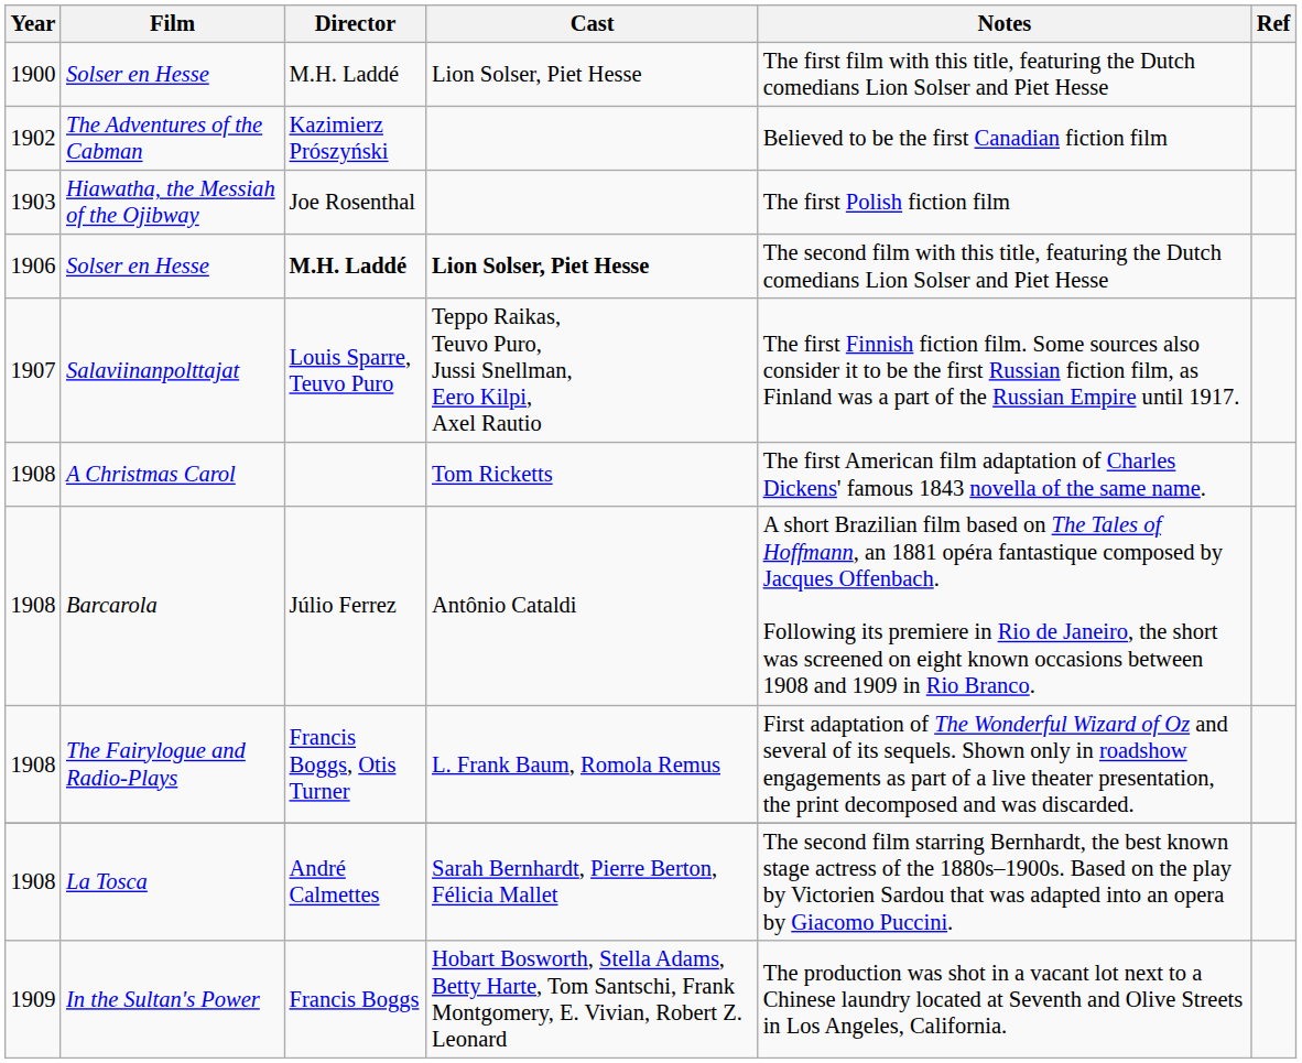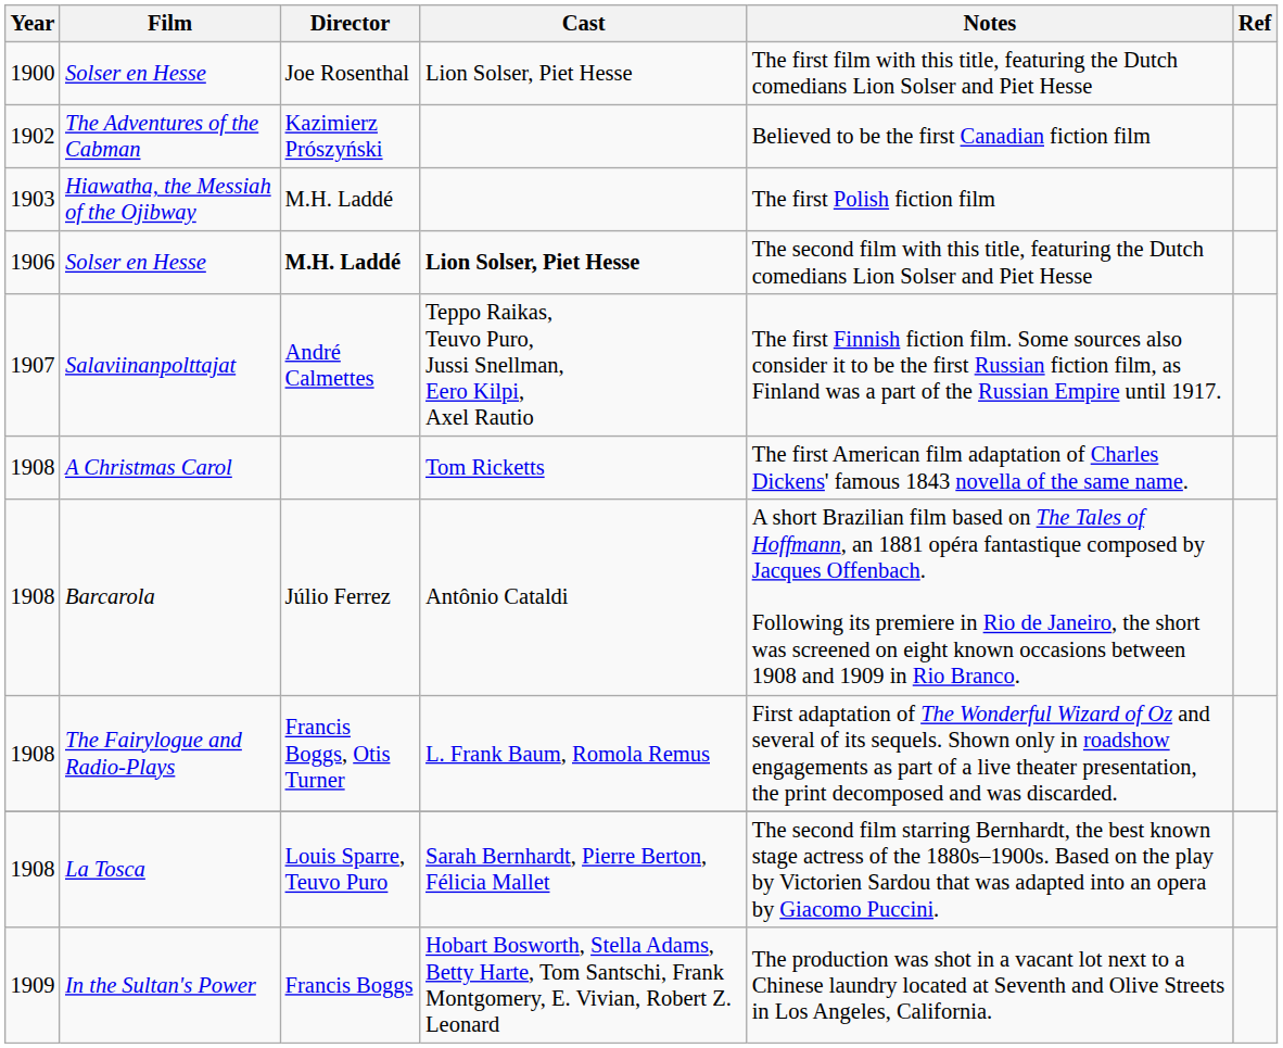1900 / Solser en Hesse | Director: M.H. Laddé -> Joe Rosenthal
Hiawatha, the Messiah of the Ojibway | Director: Joe Rosenthal -> M.H. Laddé
Salaviinanpolttajat | Director: Louis Sparre, Teuvo Puro -> André Calmettes
La Tosca | Director: André Calmettes -> Louis Sparre, Teuvo Puro
